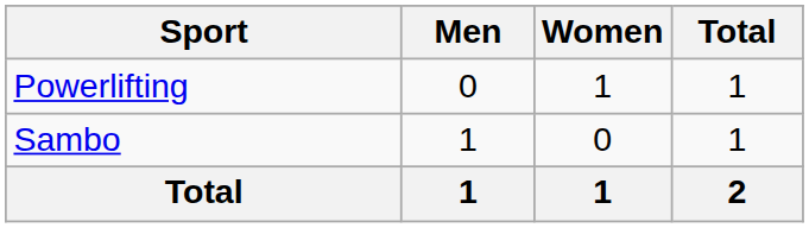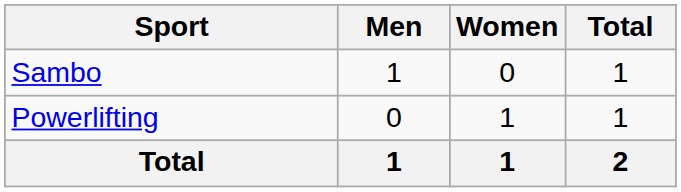rows swapped: Powerlifting <-> Sambo
